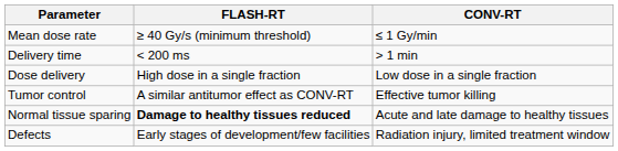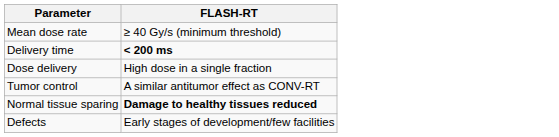- column: CONV-RT | ≤ 1 Gy/min | > 1 min | Low dose in a single fraction | Effective tumor killing | Acute and late damage to healthy tissues | Radiation injury, limited treatment window
Delivery time | FLASH-RT: normal -> bold
